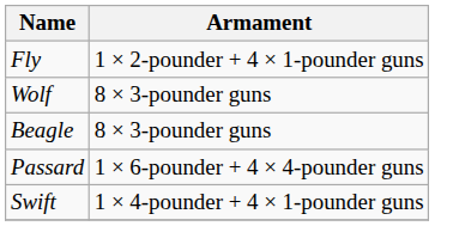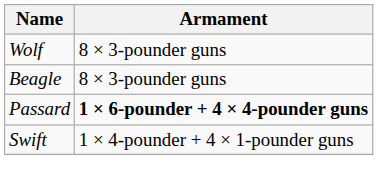- row: Fly | 1 × 2-pounder + 4 × 1-pounder guns
Passard | Armament: normal -> bold
